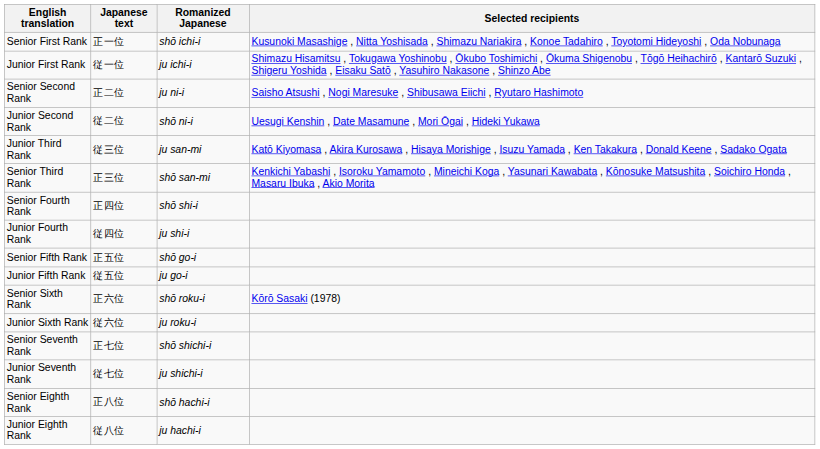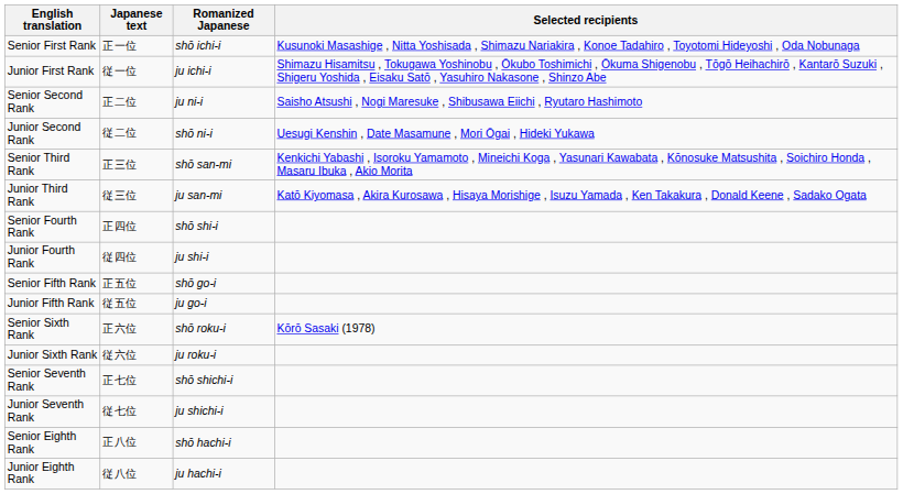rows swapped: Senior Third Rank <-> Junior Third Rank
